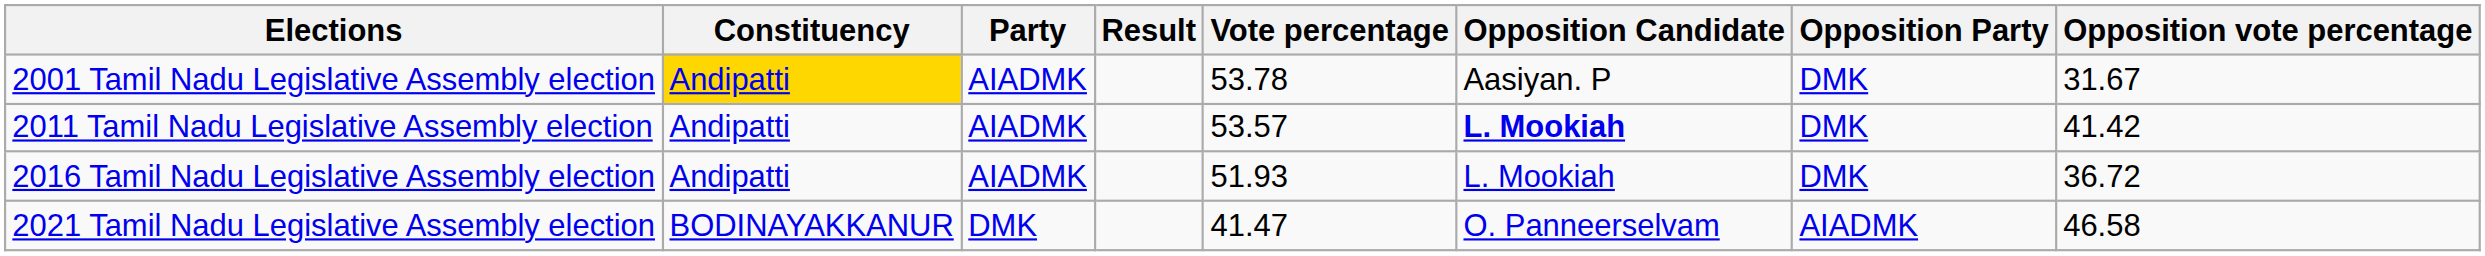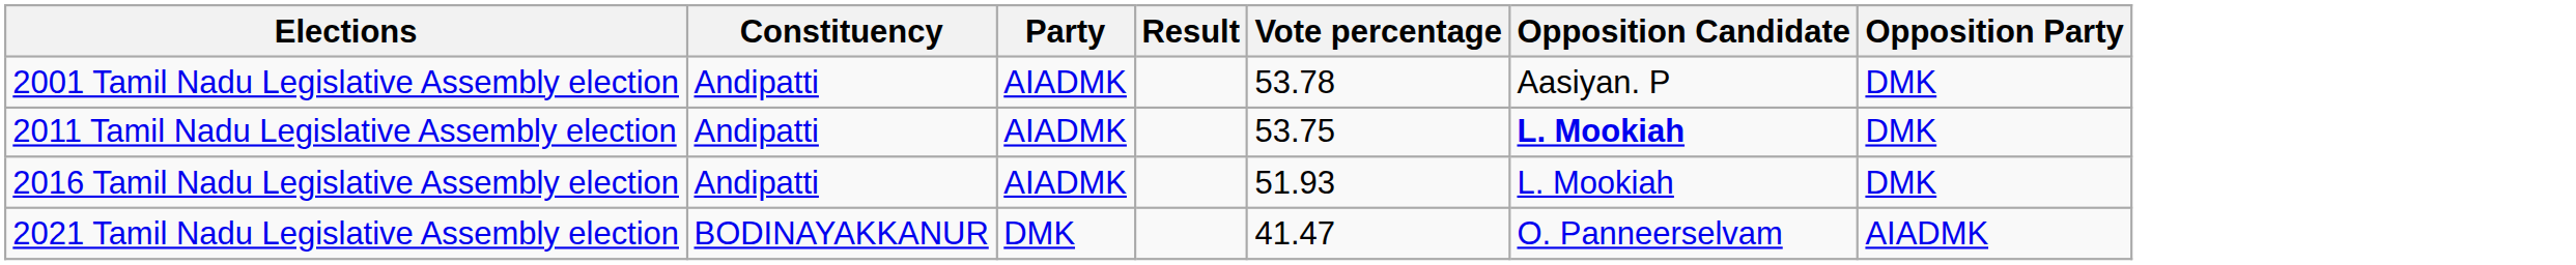- column: Opposition vote percentage | 31.67 | 41.42 | 36.72 | 46.58
2001 Tamil Nadu Legislative Assembly election | Constituency: gold background -> no background
2011 Tamil Nadu Legislative Assembly election | Vote percentage: 53.57 -> 53.75
